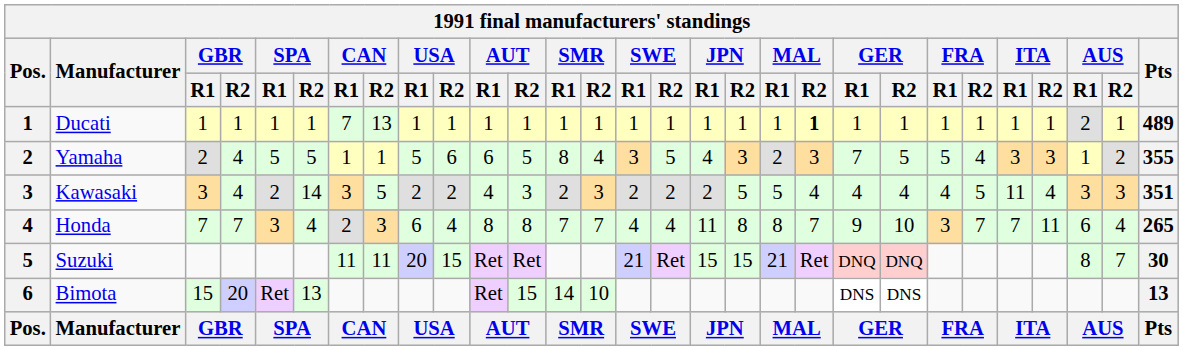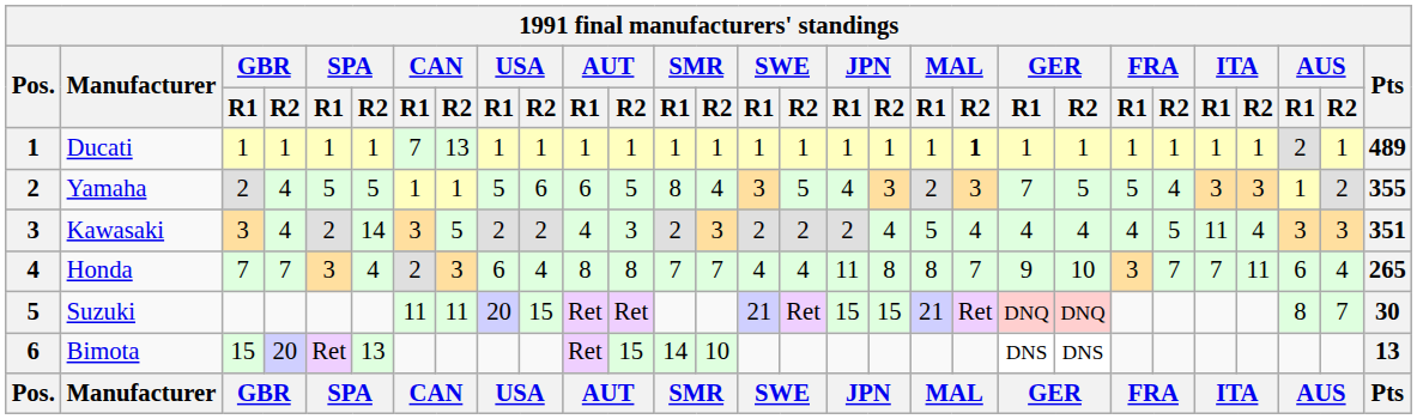Kawasaki | JPN / R2: 5 -> 4
